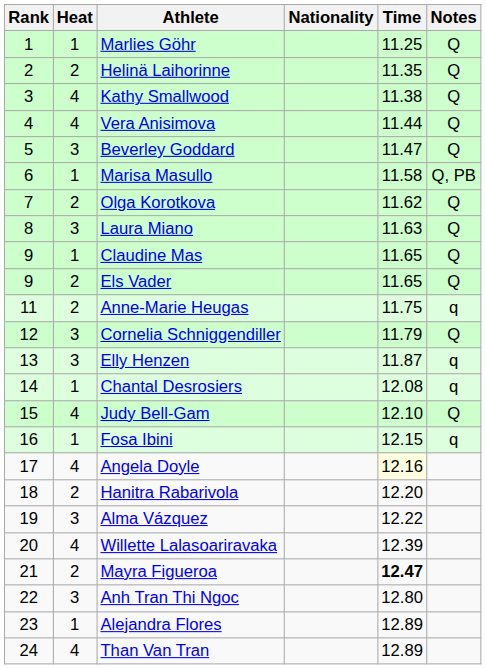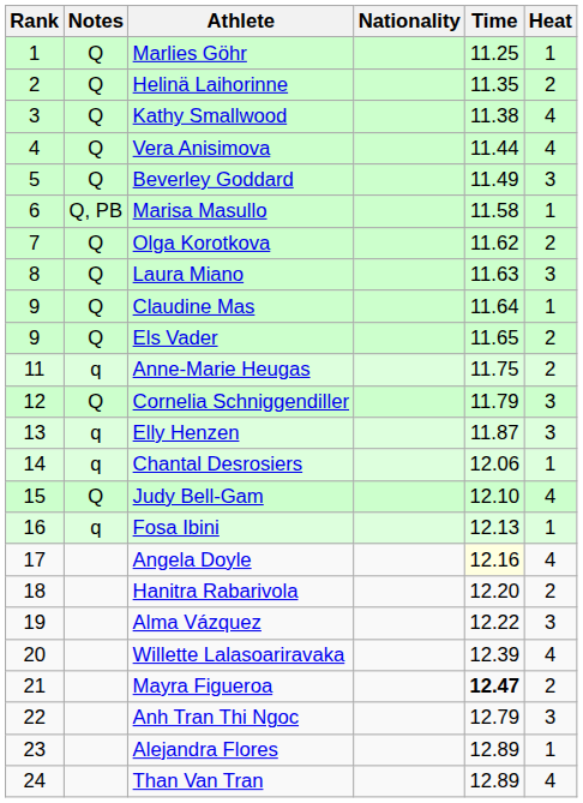columns swapped: Heat <-> Notes
Beverley Goddard | Time: 11.47 -> 11.49
Claudine Mas | Time: 11.65 -> 11.64
Chantal Desrosiers | Time: 12.08 -> 12.06
Fosa Ibini | Time: 12.15 -> 12.13
Anh Tran Thi Ngoc | Time: 12.80 -> 12.79
